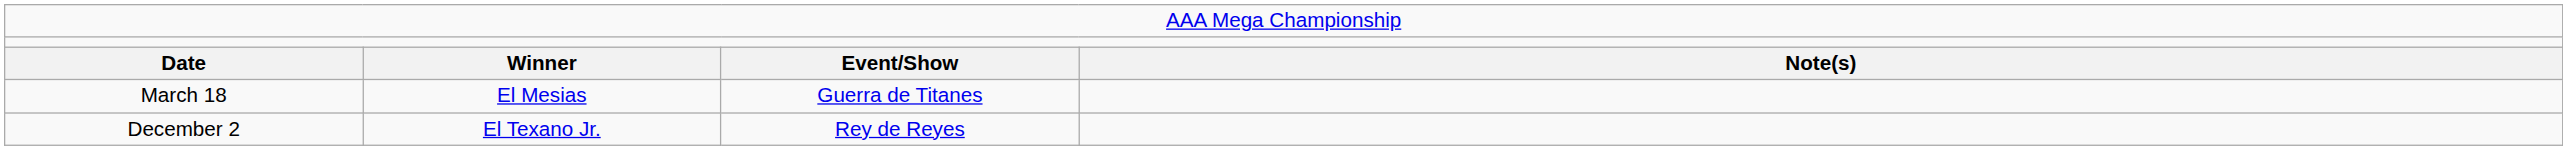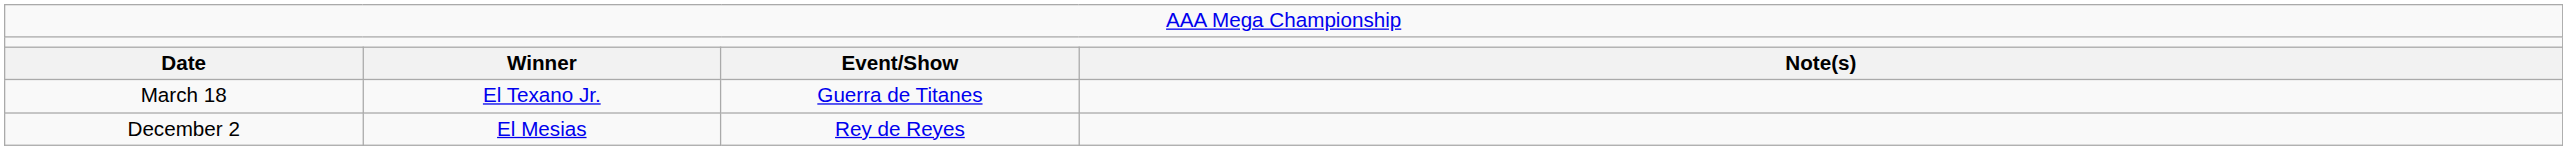March 18 | column 2: El Mesias -> El Texano Jr.
December 2 | column 2: El Texano Jr. -> El Mesias
